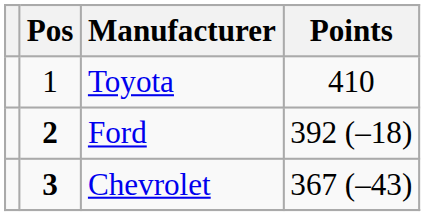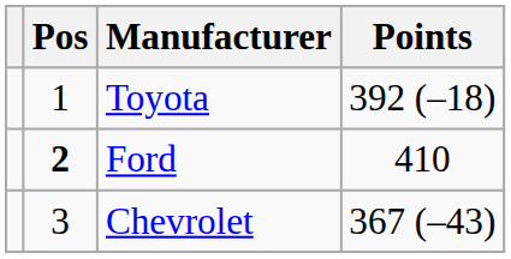Toyota | Points: 410 -> 392 (–18)
Ford | Points: 392 (–18) -> 410
Chevrolet | Pos: bold -> normal
